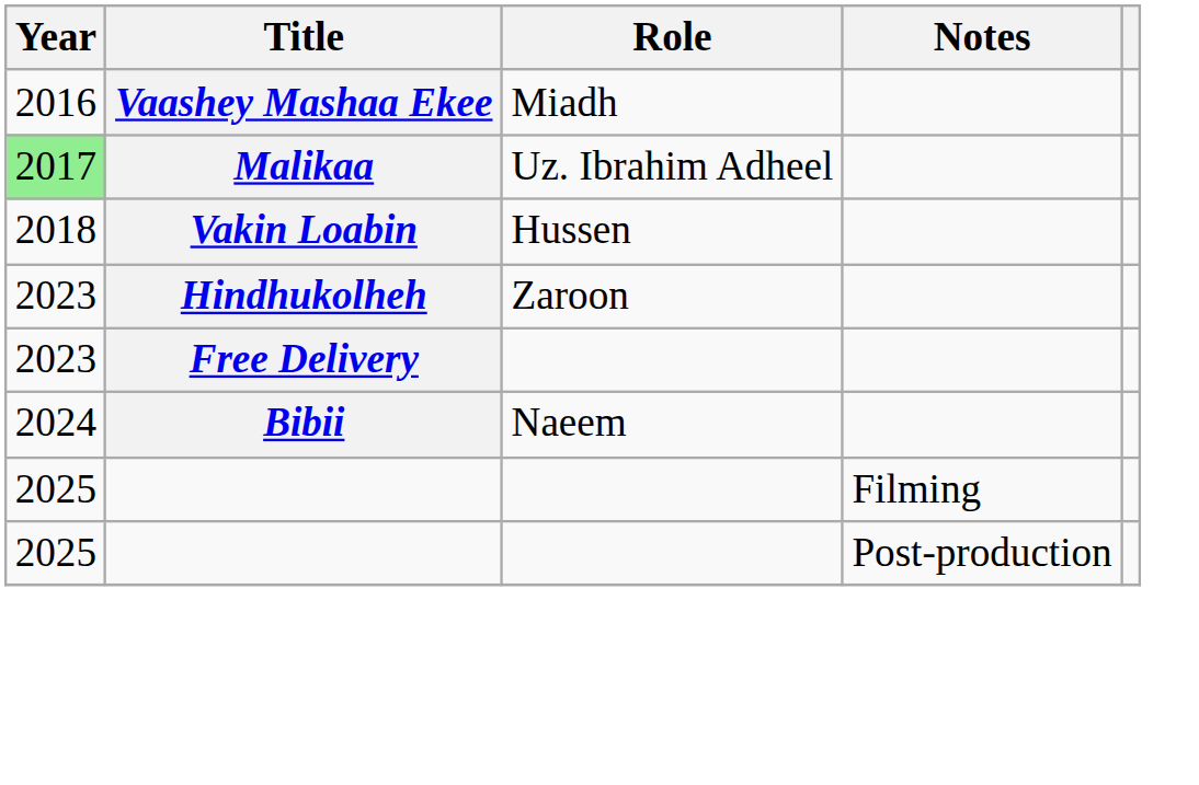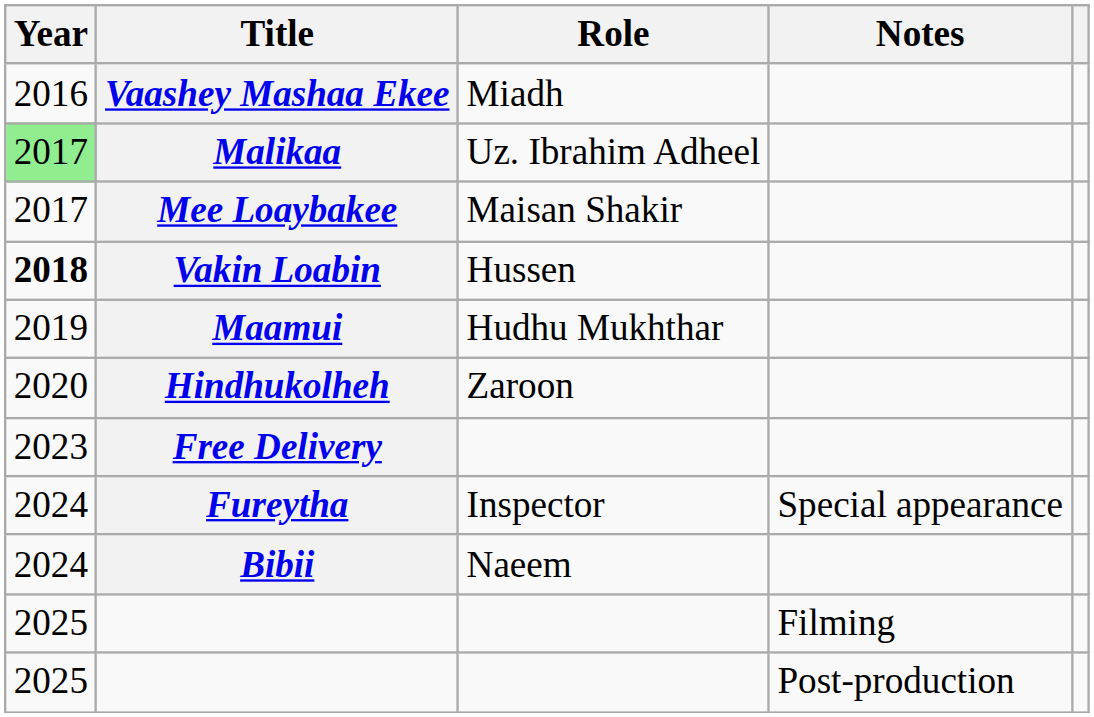+ row: 2017 | Mee Loaybakee | Maisan Shakir
Vakin Loabin | Year: normal -> bold
+ row: 2019 | Maamui | Hudhu Mukhthar
Hindhukolheh | Year: 2023 -> 2020
+ row: 2024 | Fureytha | Inspector | Special appearance
